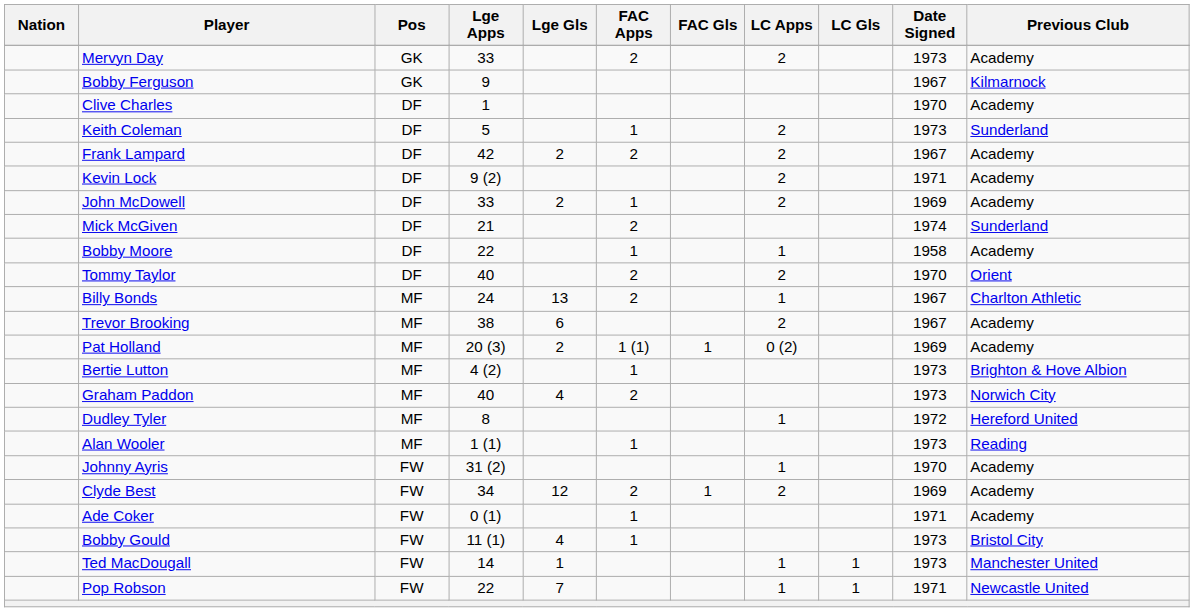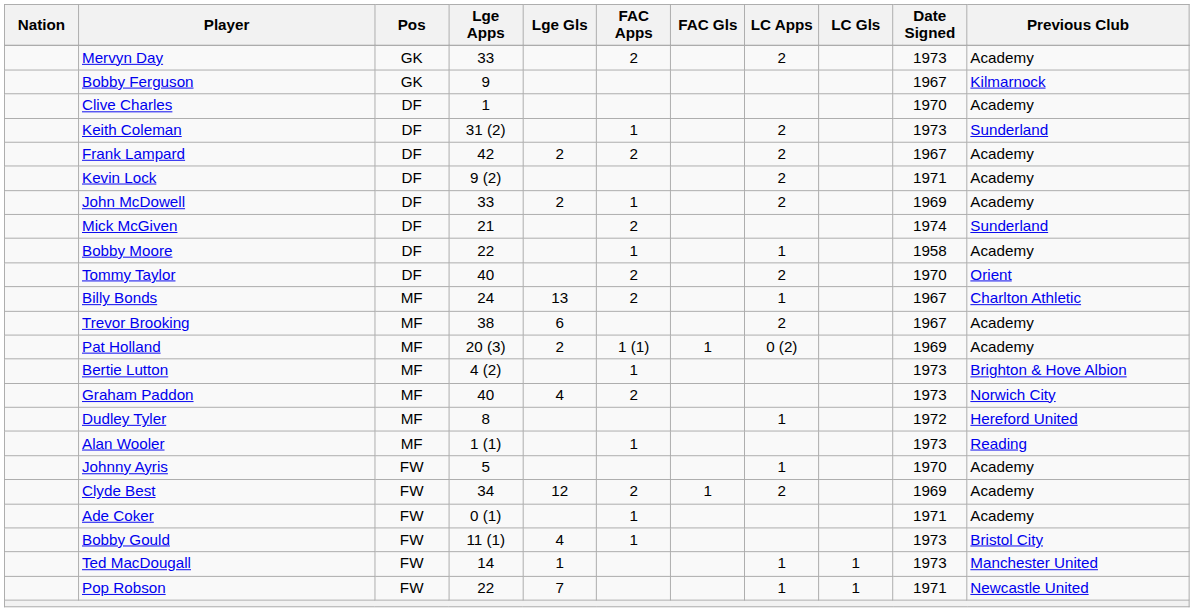Keith Coleman | Lge Apps: 5 -> 31 (2)
Johnny Ayris | Lge Apps: 31 (2) -> 5
